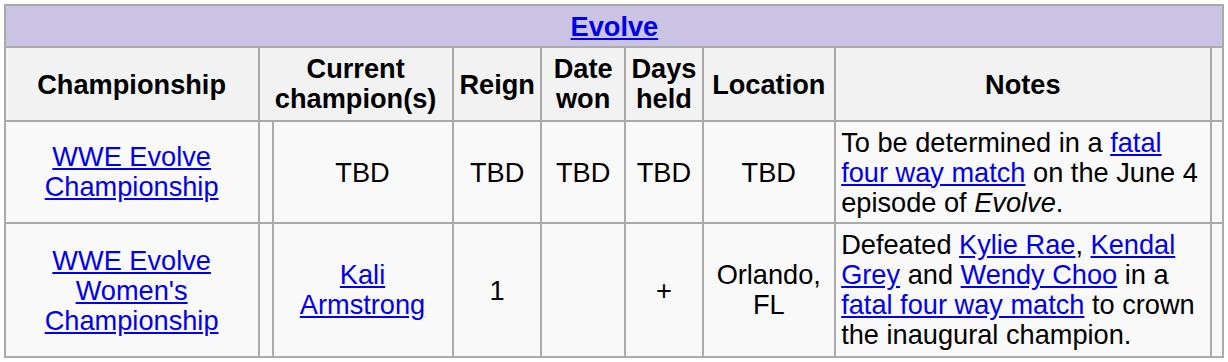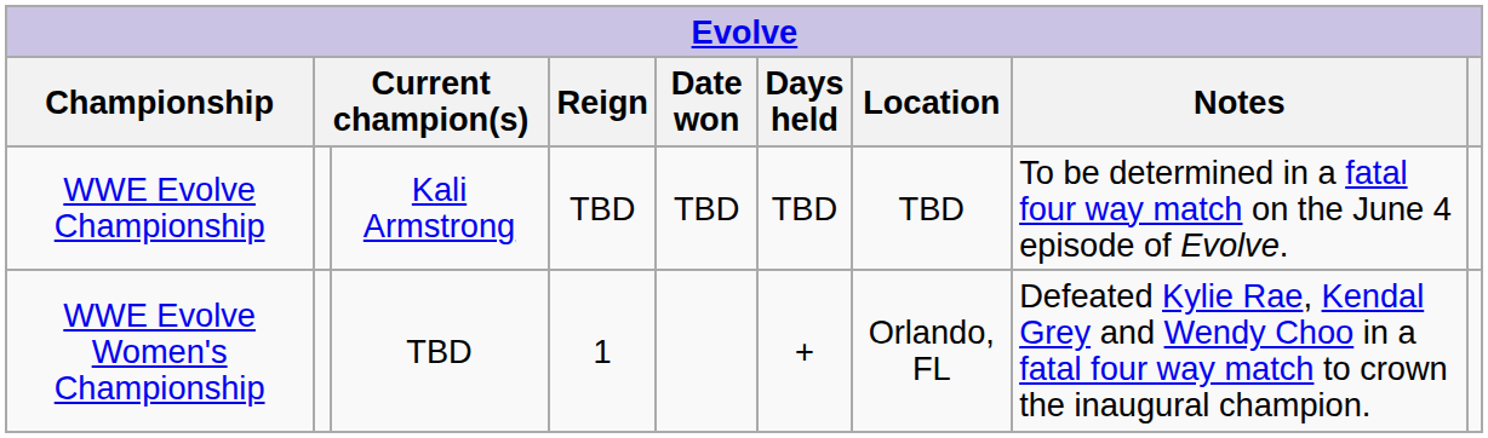WWE Evolve Championship | column 3: TBD -> Kali Armstrong
WWE Evolve Women's Championship | column 3: Kali Armstrong -> TBD
